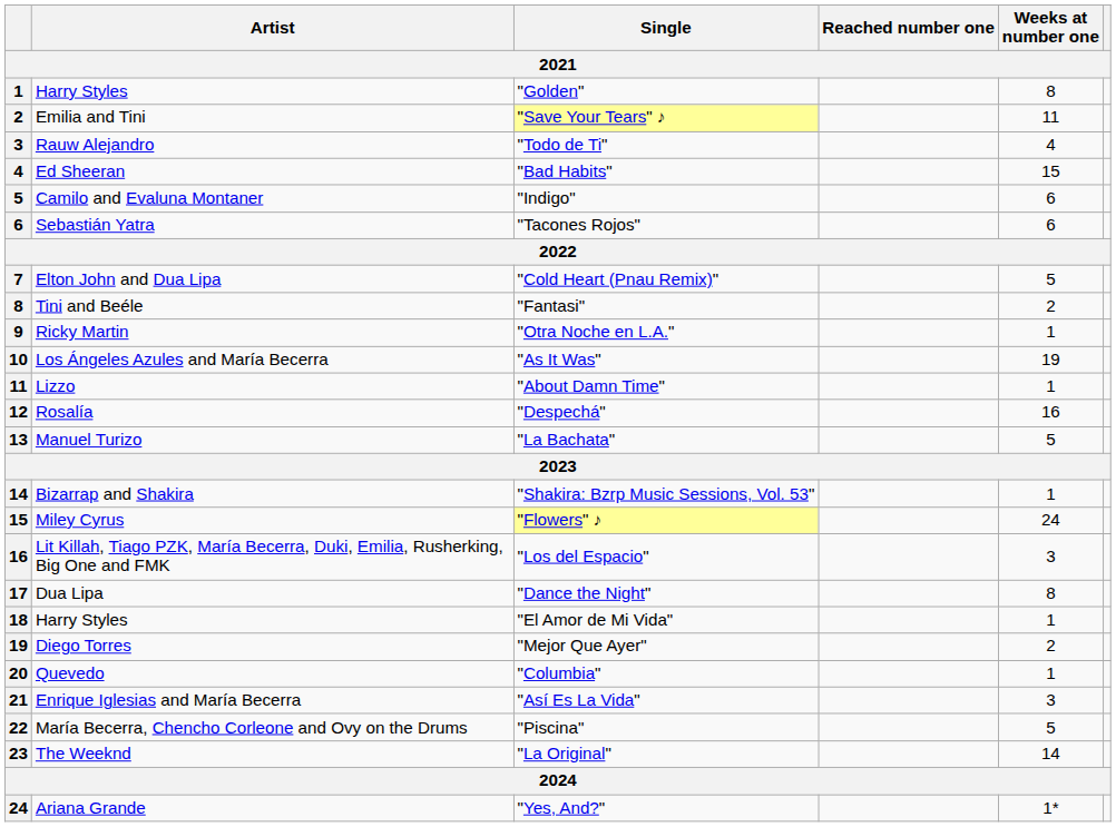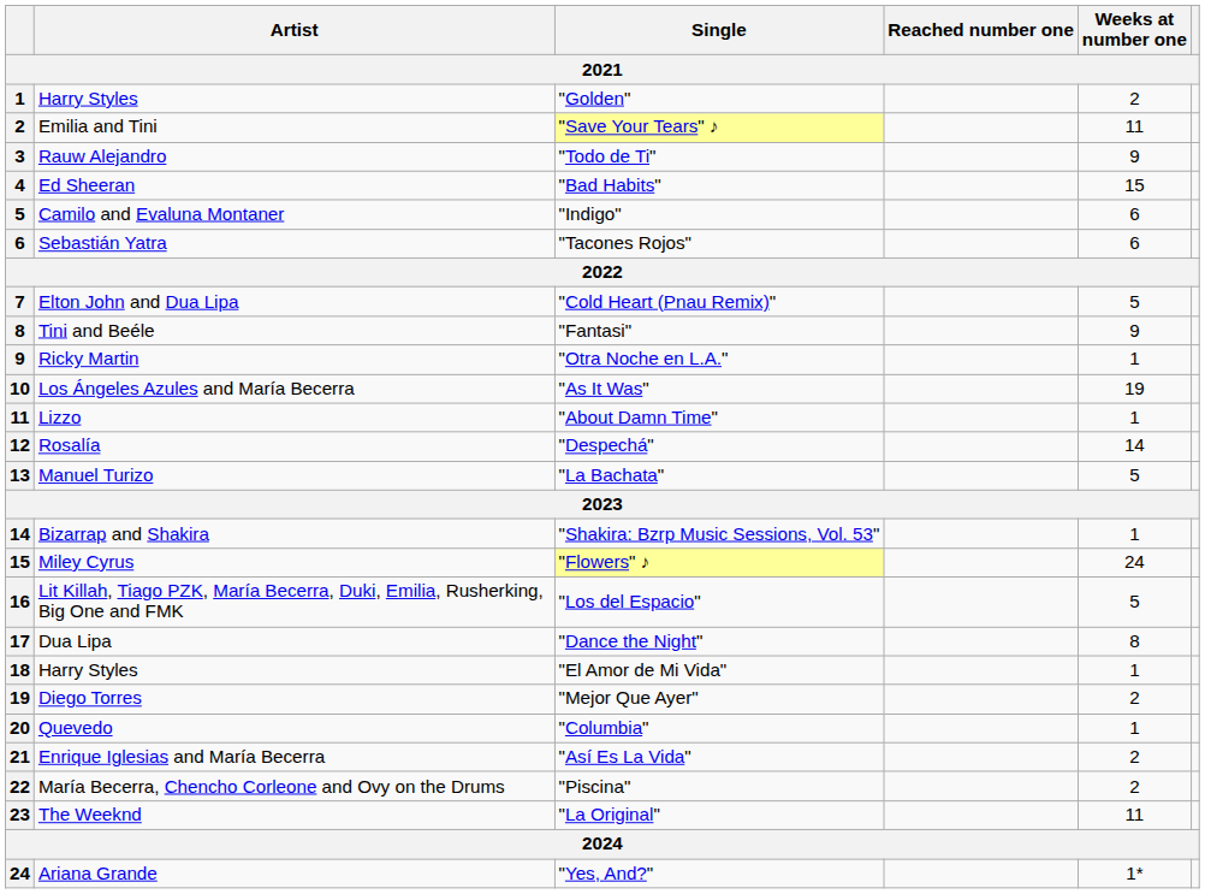"Golden" | Weeks at number one: 8 -> 2
"Todo de Ti" | Weeks at number one: 4 -> 9
"Fantasi" | Weeks at number one: 2 -> 9
"Despechá" | Weeks at number one: 16 -> 14
"Los del Espacio" | Weeks at number one: 3 -> 5
"Así Es La Vida" | Weeks at number one: 3 -> 2
"Piscina" | Weeks at number one: 5 -> 2
"La Original" | Weeks at number one: 14 -> 11
